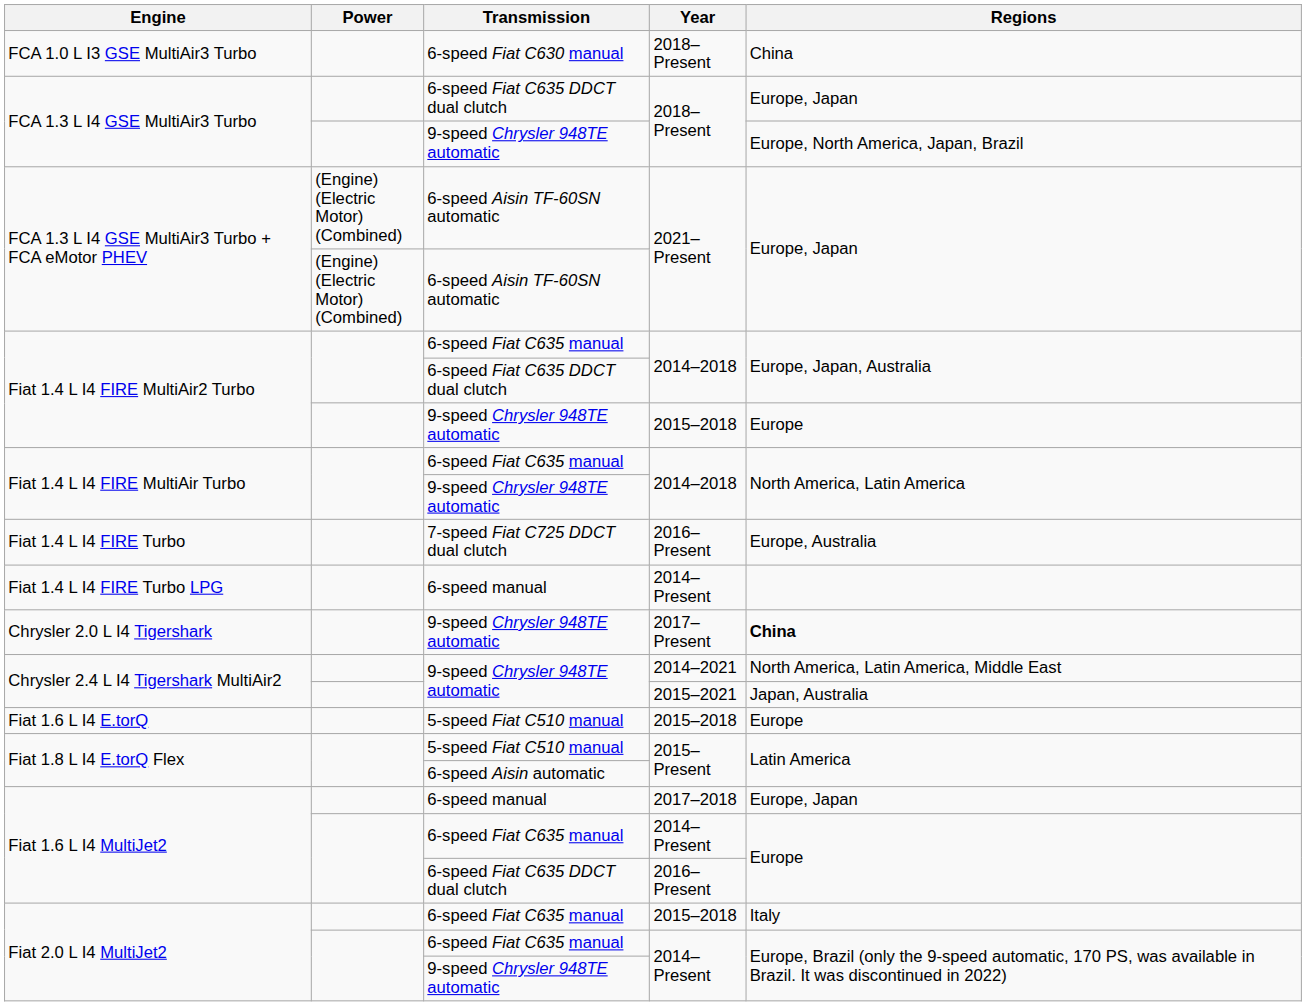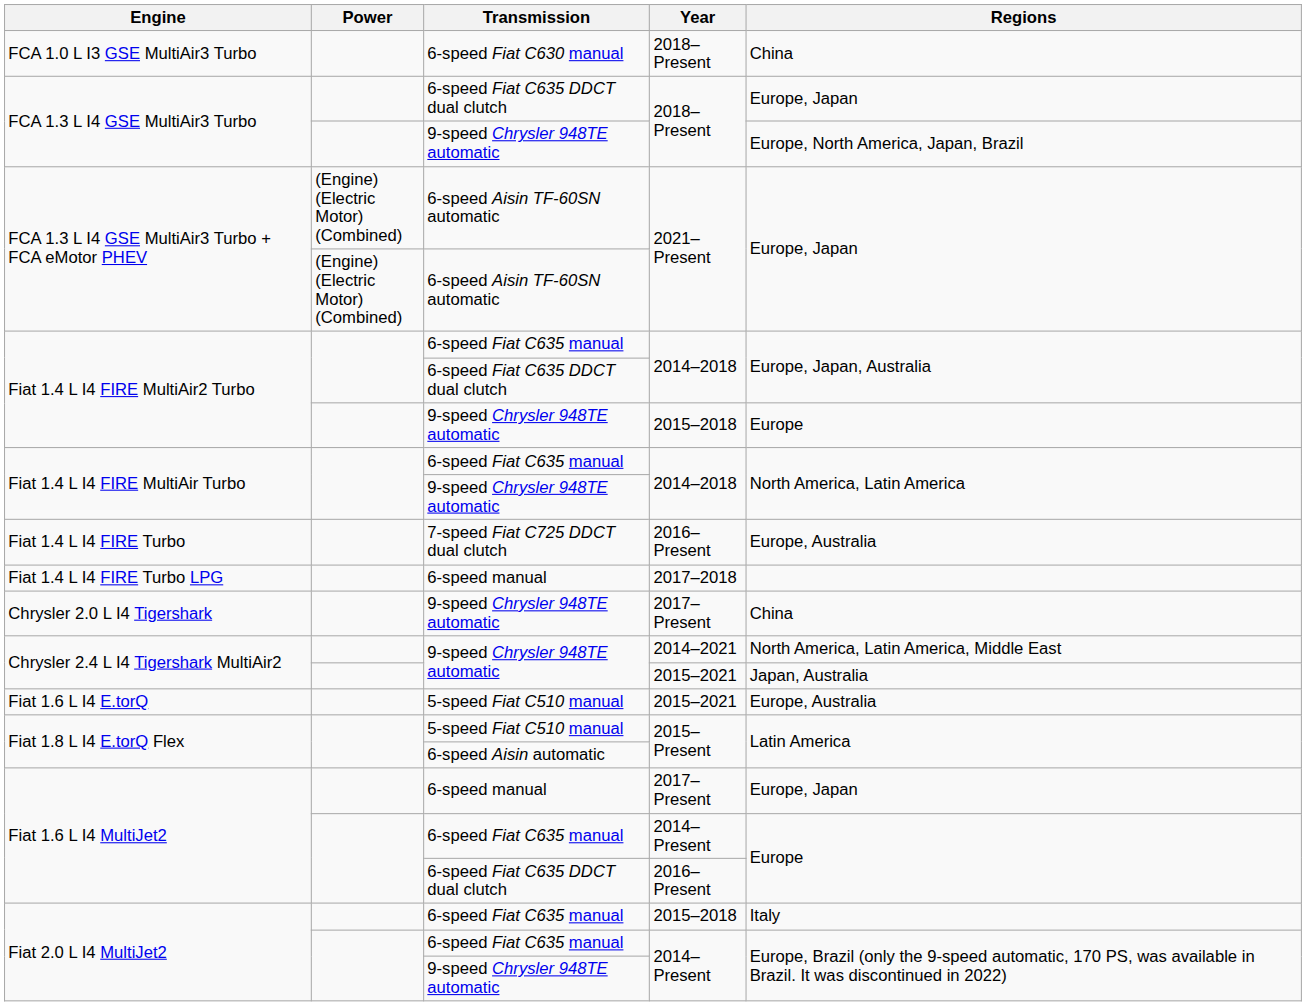Fiat 1.4 L I4 FIRE Turbo LPG | Year: 2014–Present -> 2017–2018
Chrysler 2.0 L I4 Tigershark | Regions: bold -> normal
Fiat 1.6 L I4 E.torQ | Year: 2015–2018 -> 2015–2021
Fiat 1.6 L I4 E.torQ | Regions: Europe -> Europe, Australia
Fiat 1.6 L I4 MultiJet2 / 6-speed manual | Year: 2017–2018 -> 2017–Present
